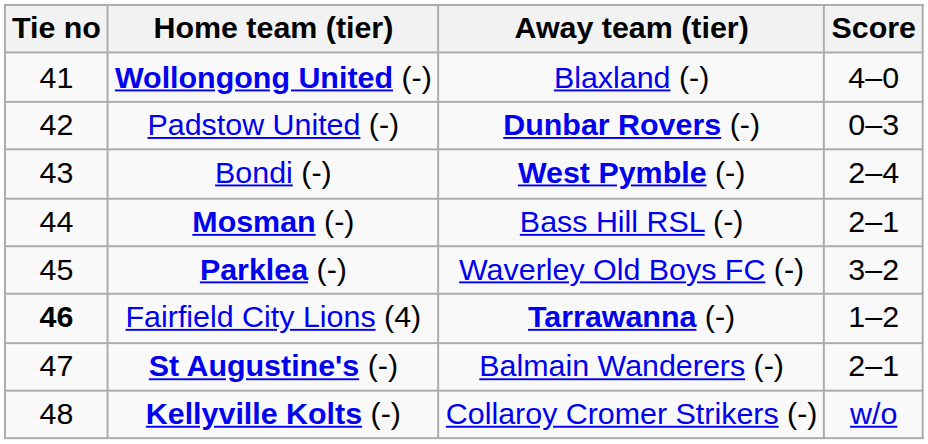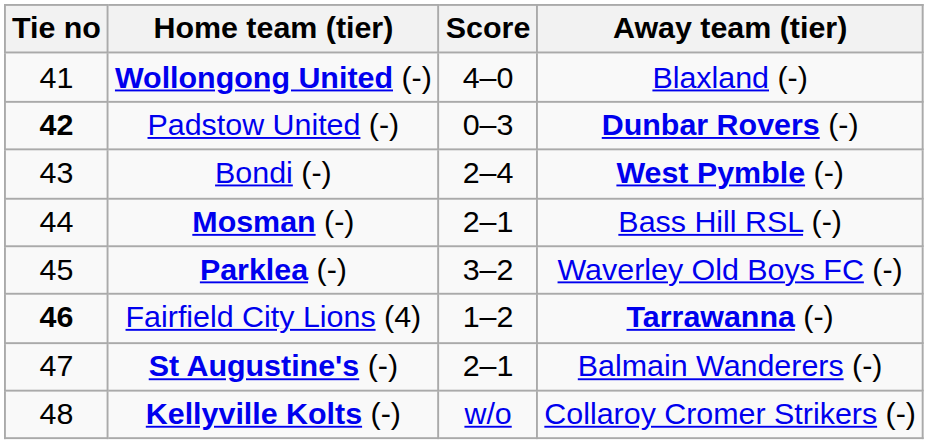columns swapped: Score <-> Away team (tier)
Padstow United (-) | Tie no: normal -> bold
